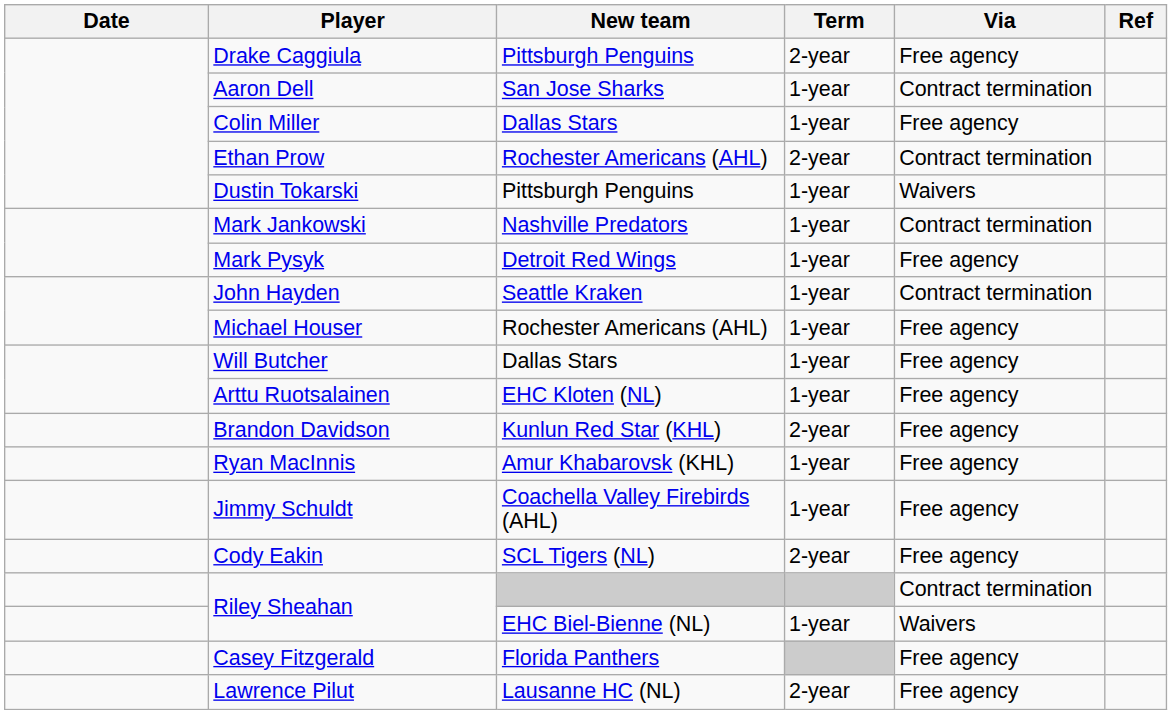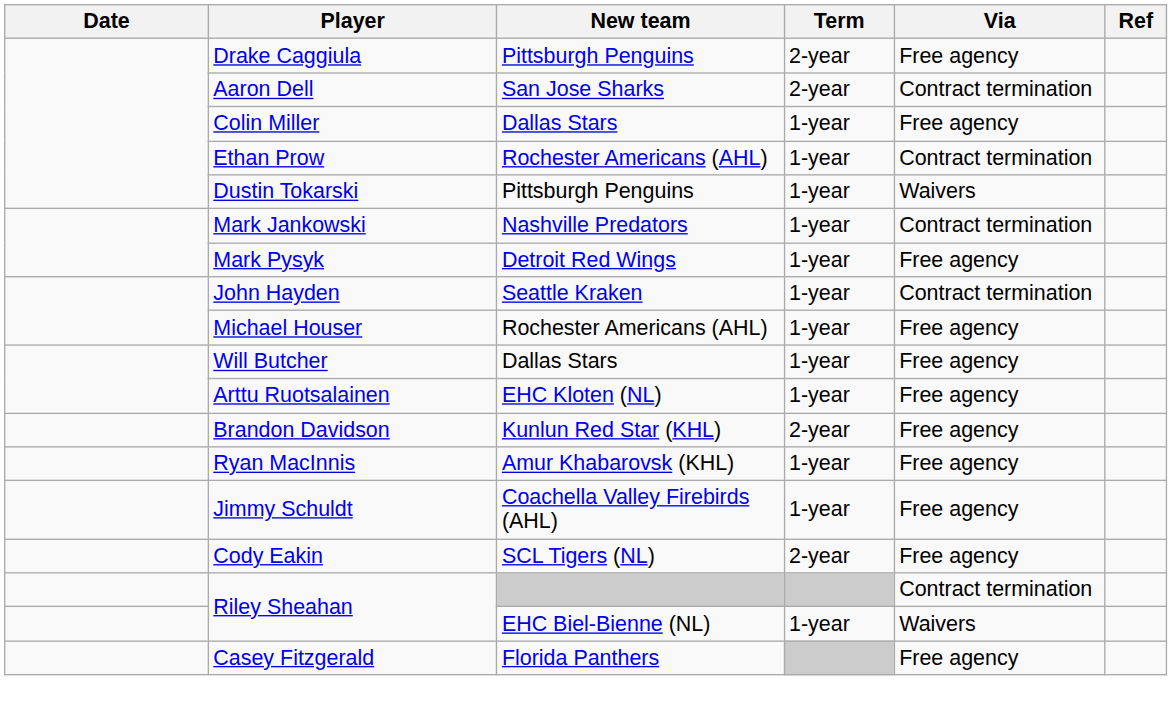Aaron Dell | Term: 1-year -> 2-year
Ethan Prow | Term: 2-year -> 1-year
- row: Lawrence Pilut | Lausanne HC (NL) | 2-year | Free agency
